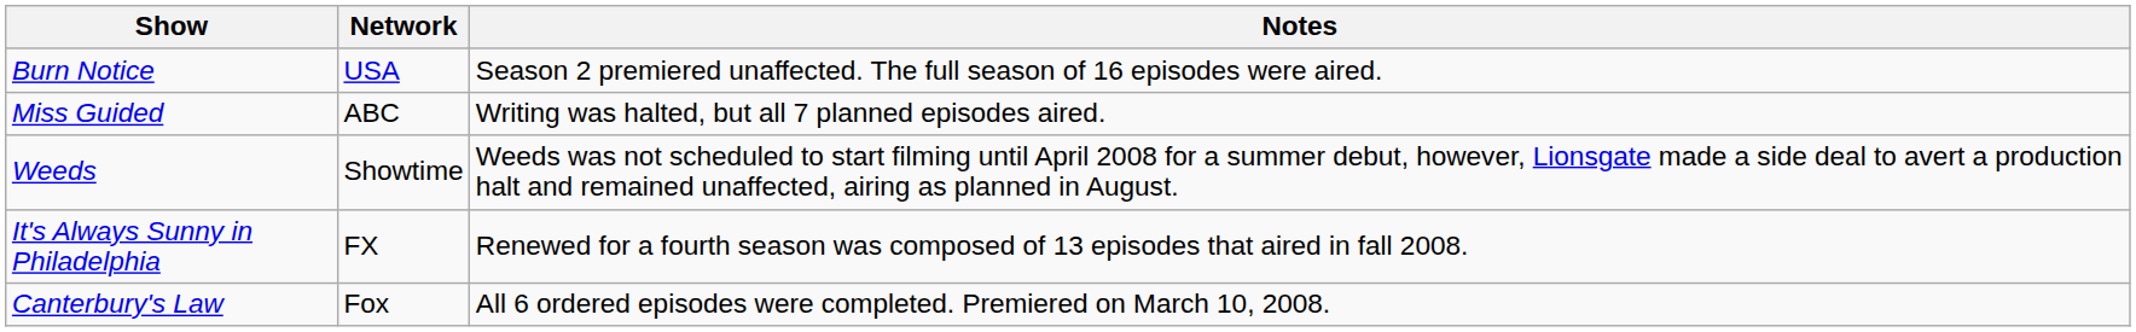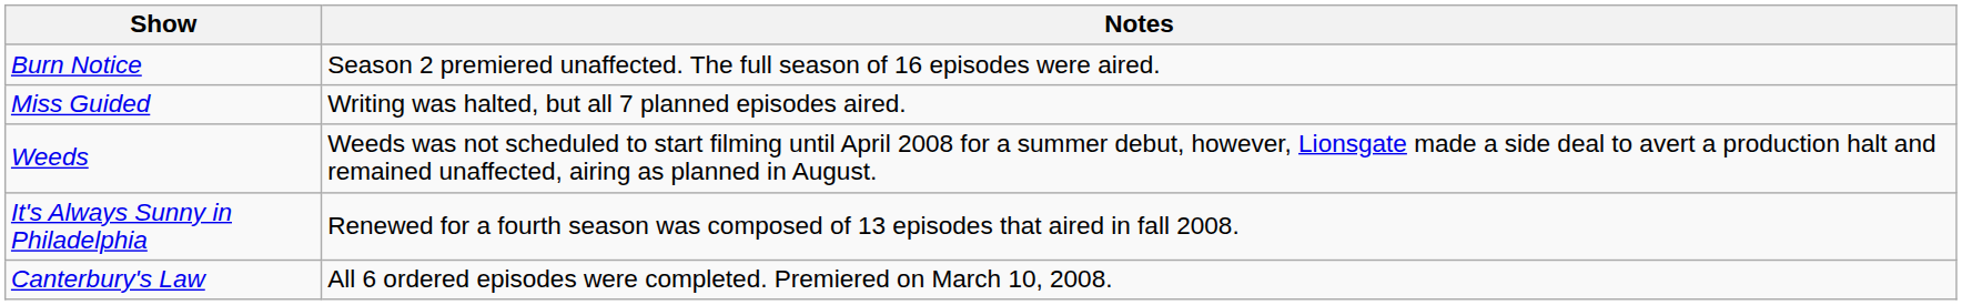- column: Network | USA | ABC | Showtime | FX | Fox
